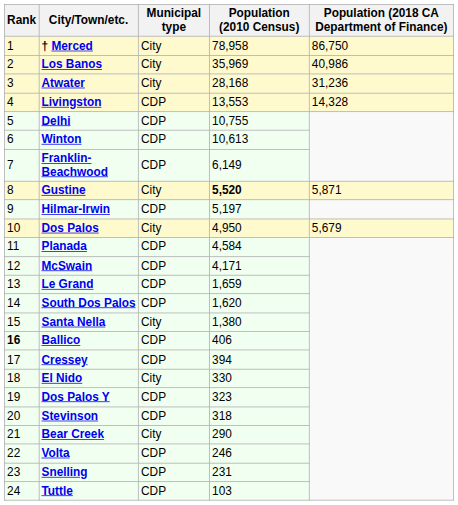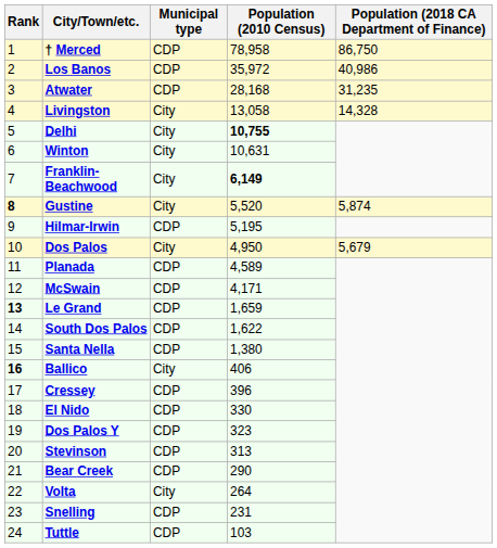† Merced | Municipal type: City -> CDP
Los Banos | Municipal type: City -> CDP
Los Banos | Population (2010 Census): 35,969 -> 35,972
Atwater | Municipal type: City -> CDP
Atwater | Population (2018 CA Department of Finance): 31,236 -> 31,235
Livingston | Municipal type: CDP -> City
Livingston | Population (2010 Census): 13,553 -> 13,058
Delhi | Municipal type: CDP -> City
Delhi | Population (2010 Census): normal -> bold
Winton | Municipal type: CDP -> City
Winton | Population (2010 Census): 10,613 -> 10,631
Franklin-Beachwood | Municipal type: CDP -> City
Franklin-Beachwood | Population (2010 Census): normal -> bold
Gustine | Rank: normal -> bold
Gustine | Population (2010 Census): bold -> normal
Gustine | Population (2018 CA Department of Finance): 5,871 -> 5,874
Hilmar-Irwin | Population (2010 Census): 5,197 -> 5,195
Planada | Population (2010 Census): 4,584 -> 4,589
Le Grand | Rank: normal -> bold
South Dos Palos | Population (2010 Census): 1,620 -> 1,622
Santa Nella | Municipal type: City -> CDP
Ballico | Municipal type: CDP -> City
Cressey | Population (2010 Census): 394 -> 396
El Nido | Municipal type: City -> CDP
Stevinson | Population (2010 Census): 318 -> 313
Bear Creek | Municipal type: City -> CDP
Volta | Municipal type: CDP -> City
Volta | Population (2010 Census): 246 -> 264
